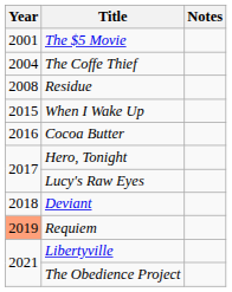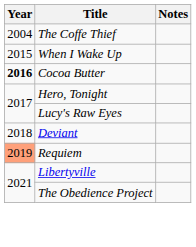- row: 2001 | The $5 Movie
- row: 2008 | Residue
Cocoa Butter | Year: normal -> bold
